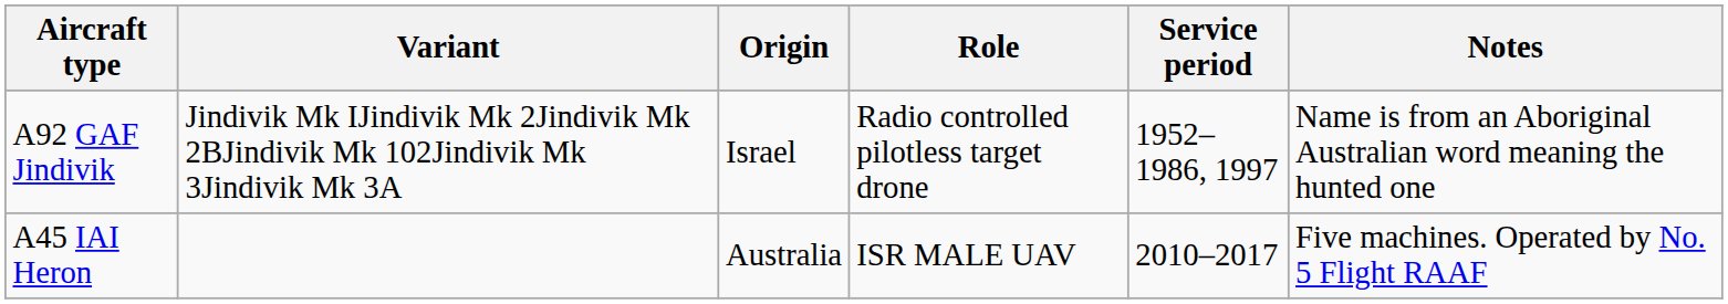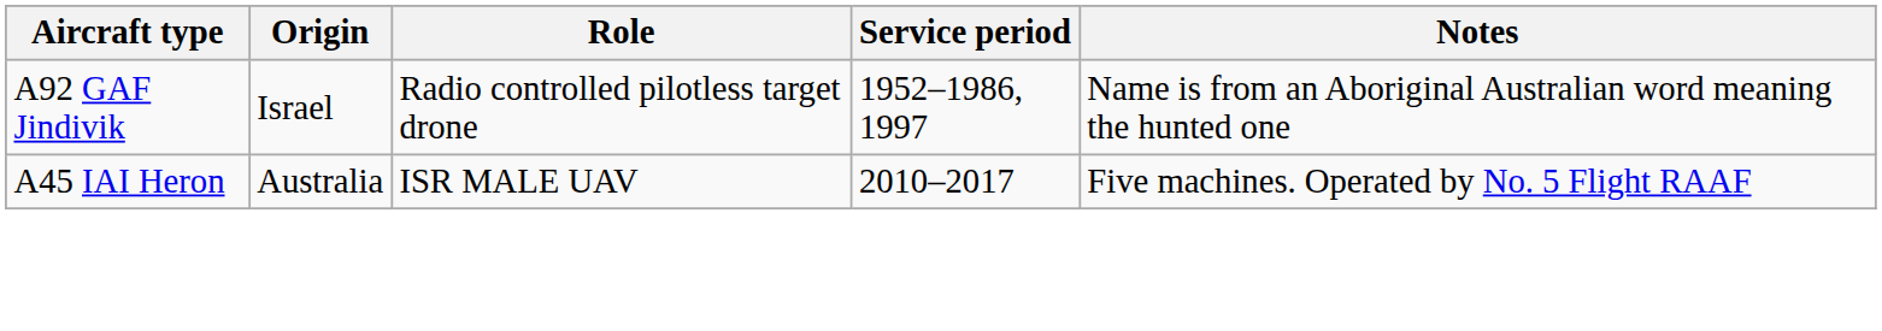- column: Variant | Jindivik Mk IJindivik Mk 2Jindivik Mk 2BJindivik Mk 102Jindivik Mk 3Jindivik Mk 3A
